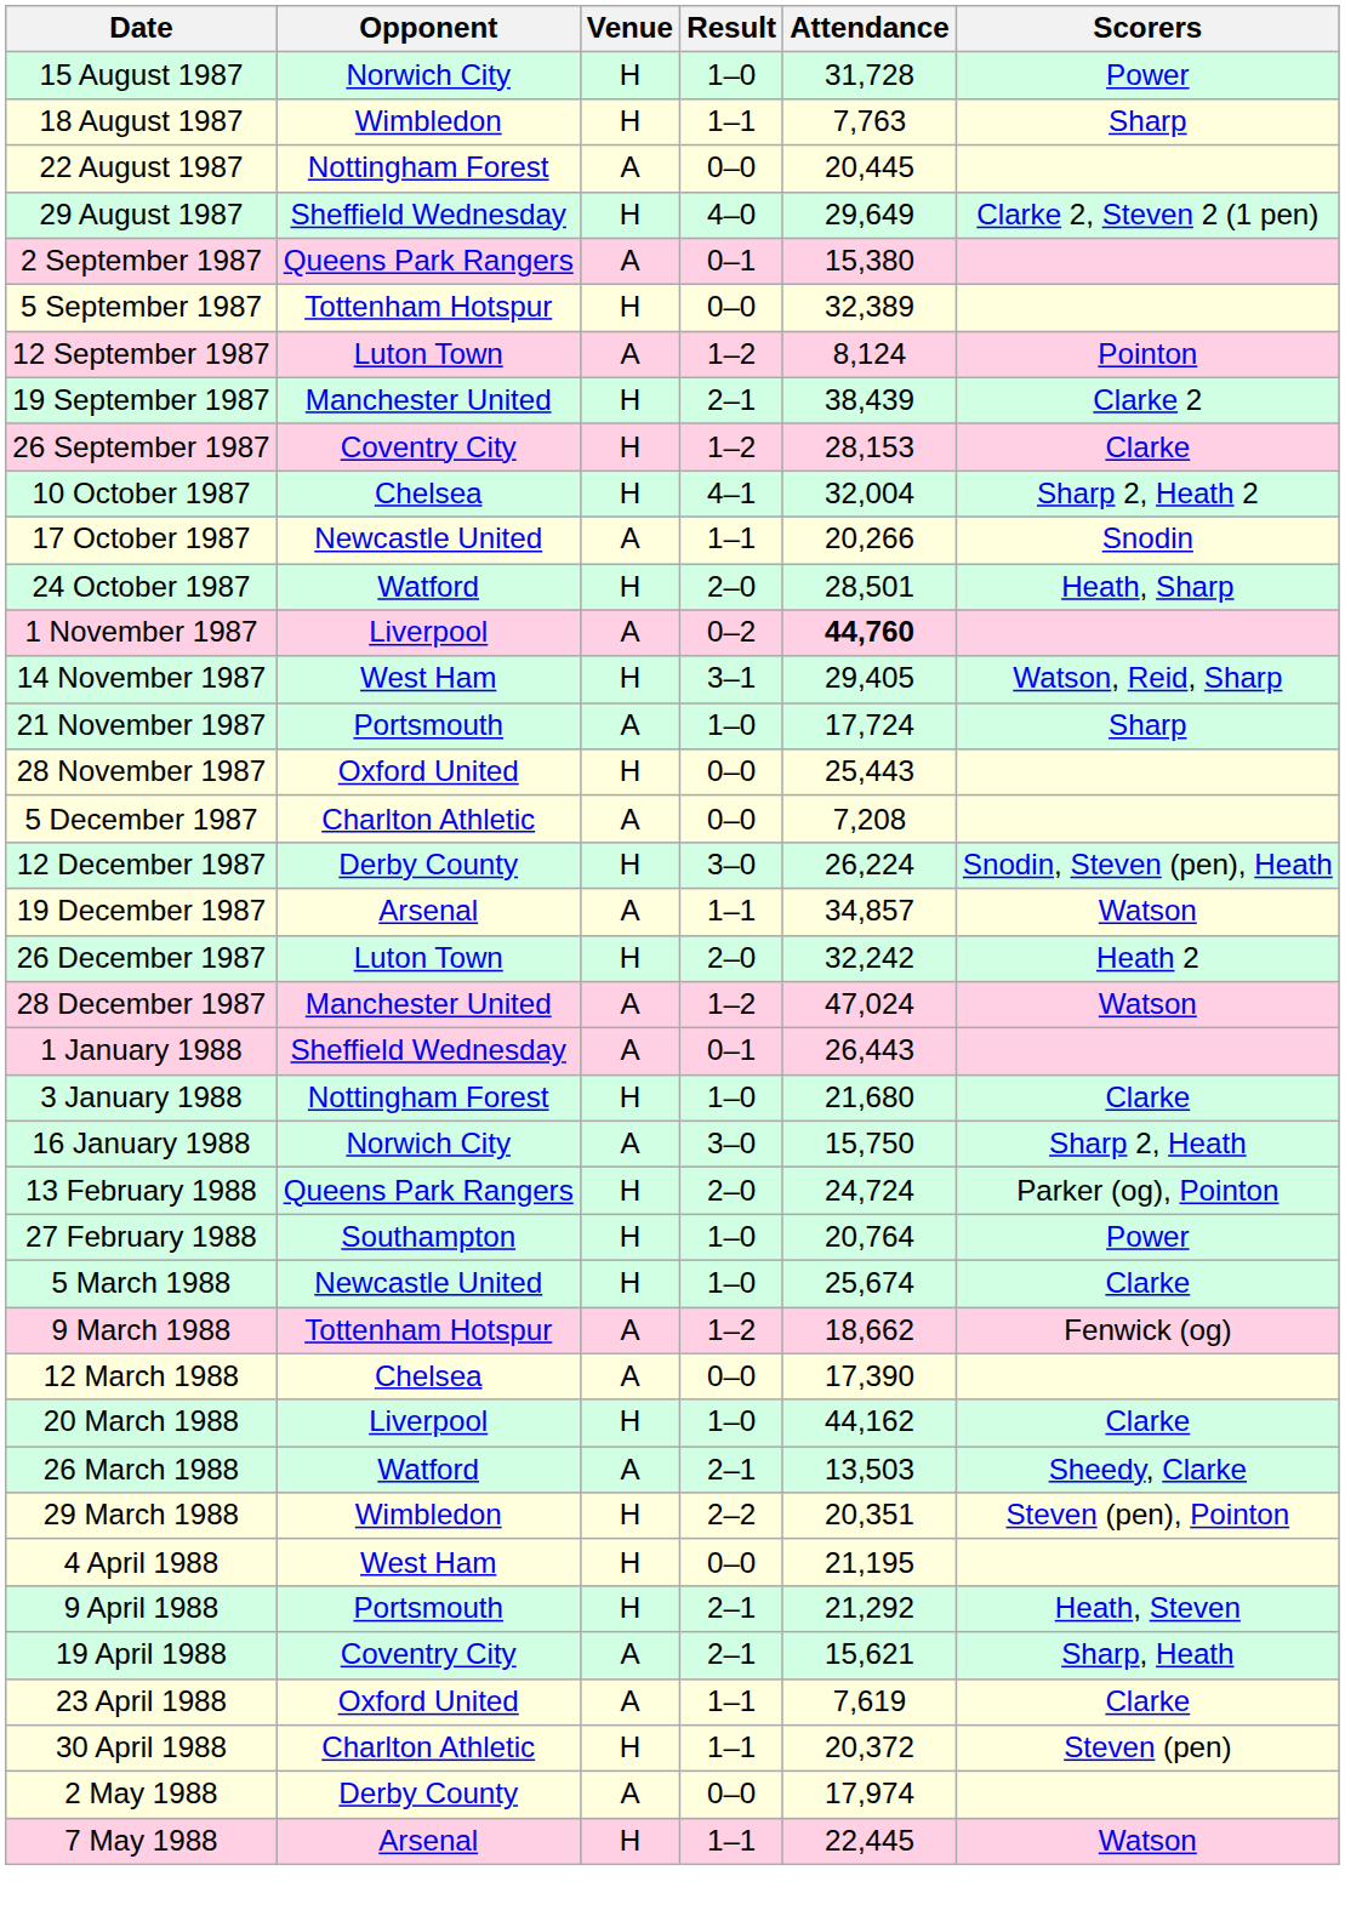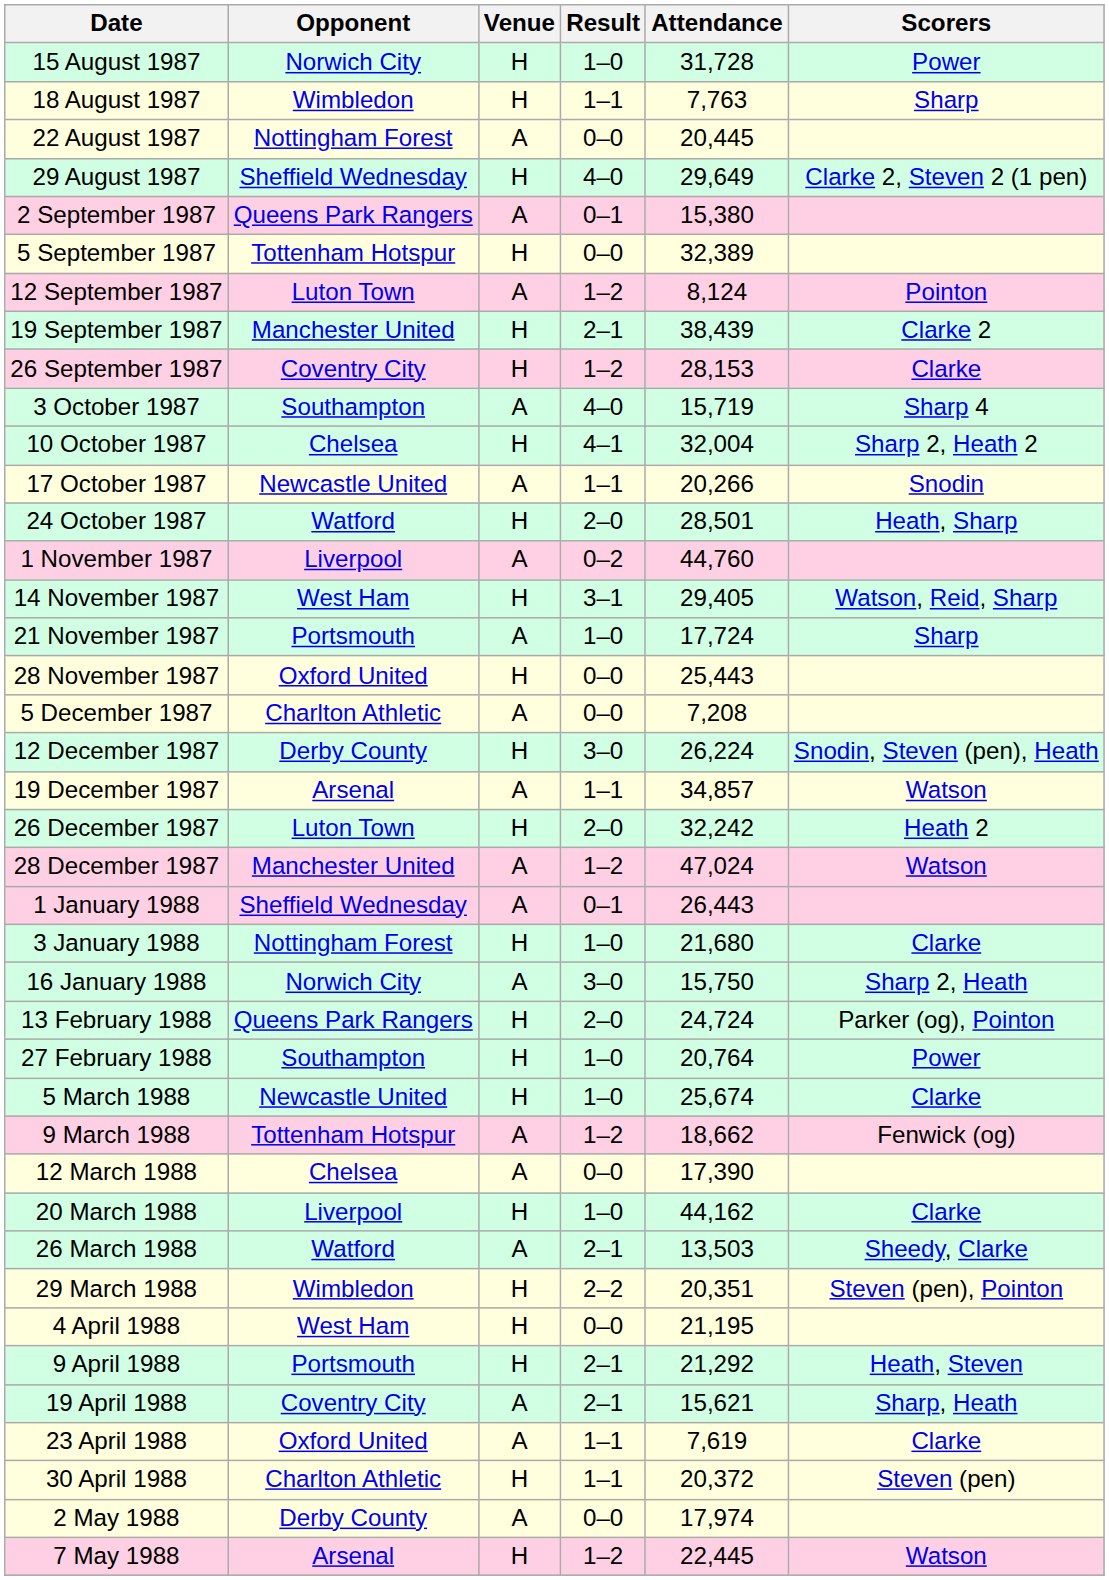+ row: 3 October 1987 | Southampton | A | 4–0 | 15,719 | Sharp 4
1 November 1987 | Attendance: bold -> normal
7 May 1988 | Result: 1–1 -> 1–2
